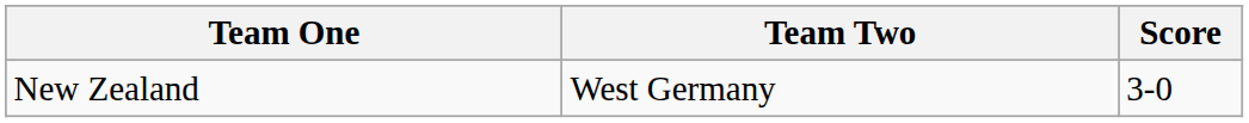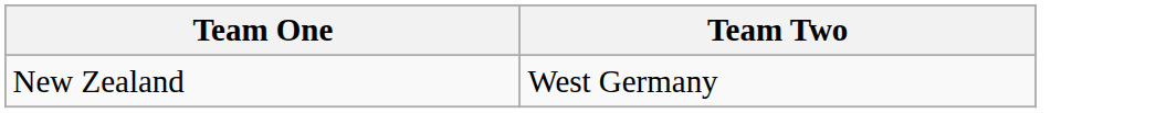- column: Score | 3-0
